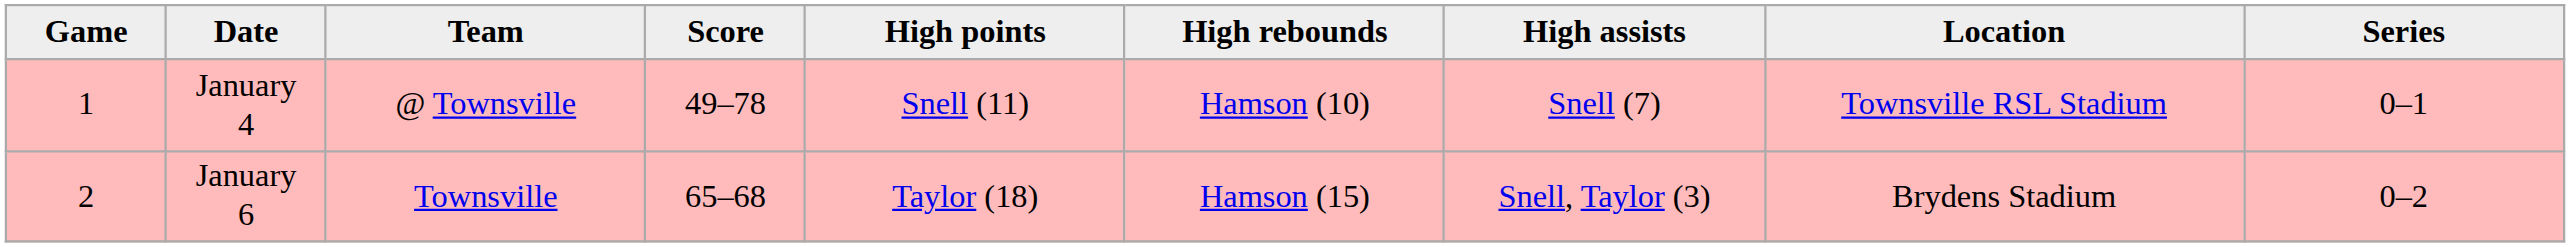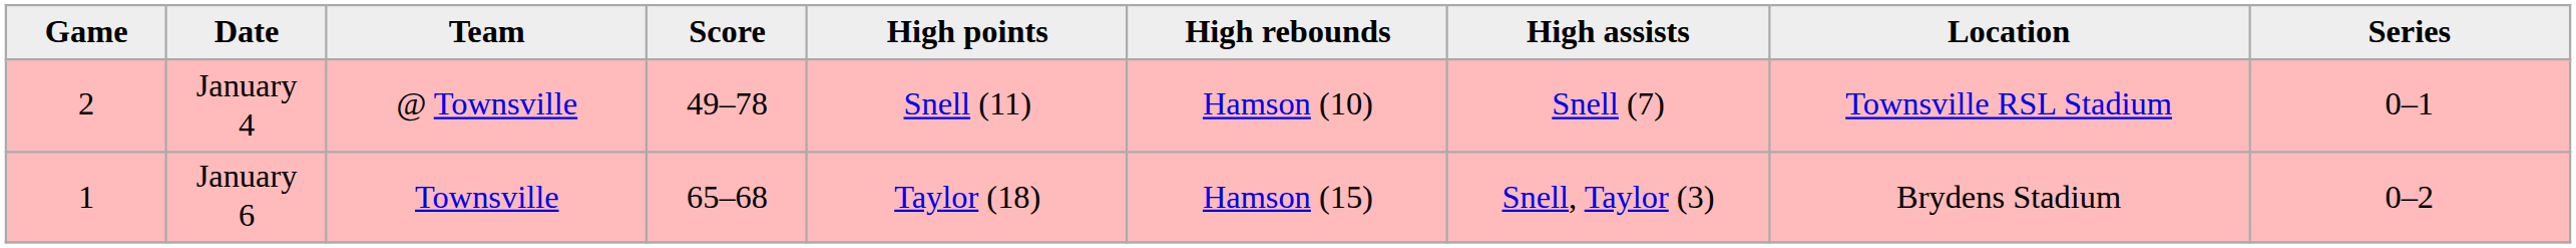January 4 | Game: 1 -> 2
January 6 | Game: 2 -> 1
